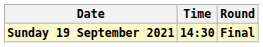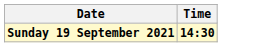- column: Round | Final
